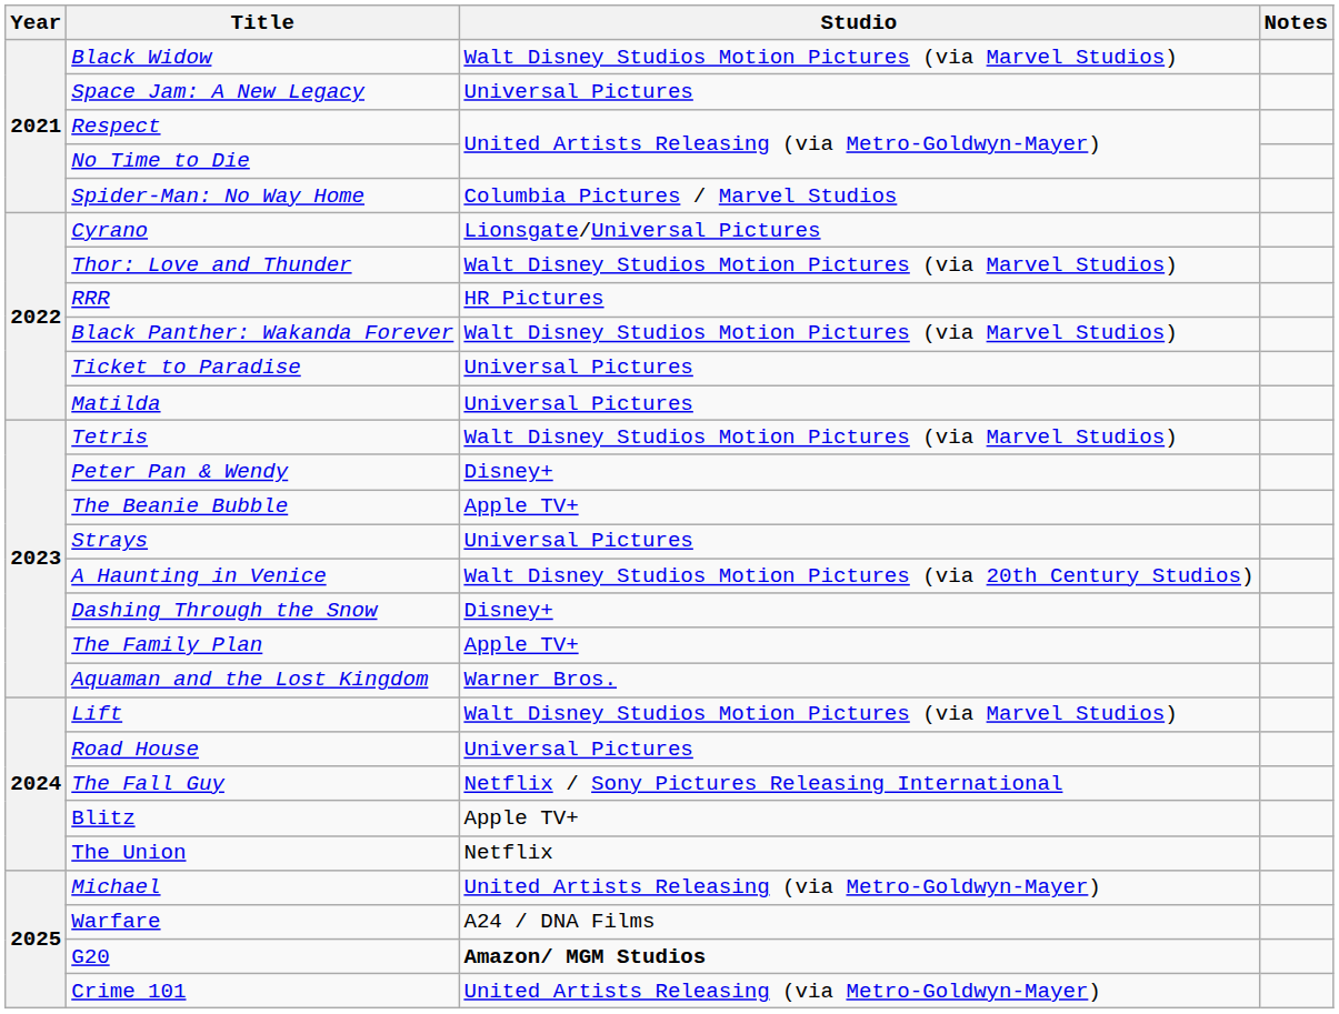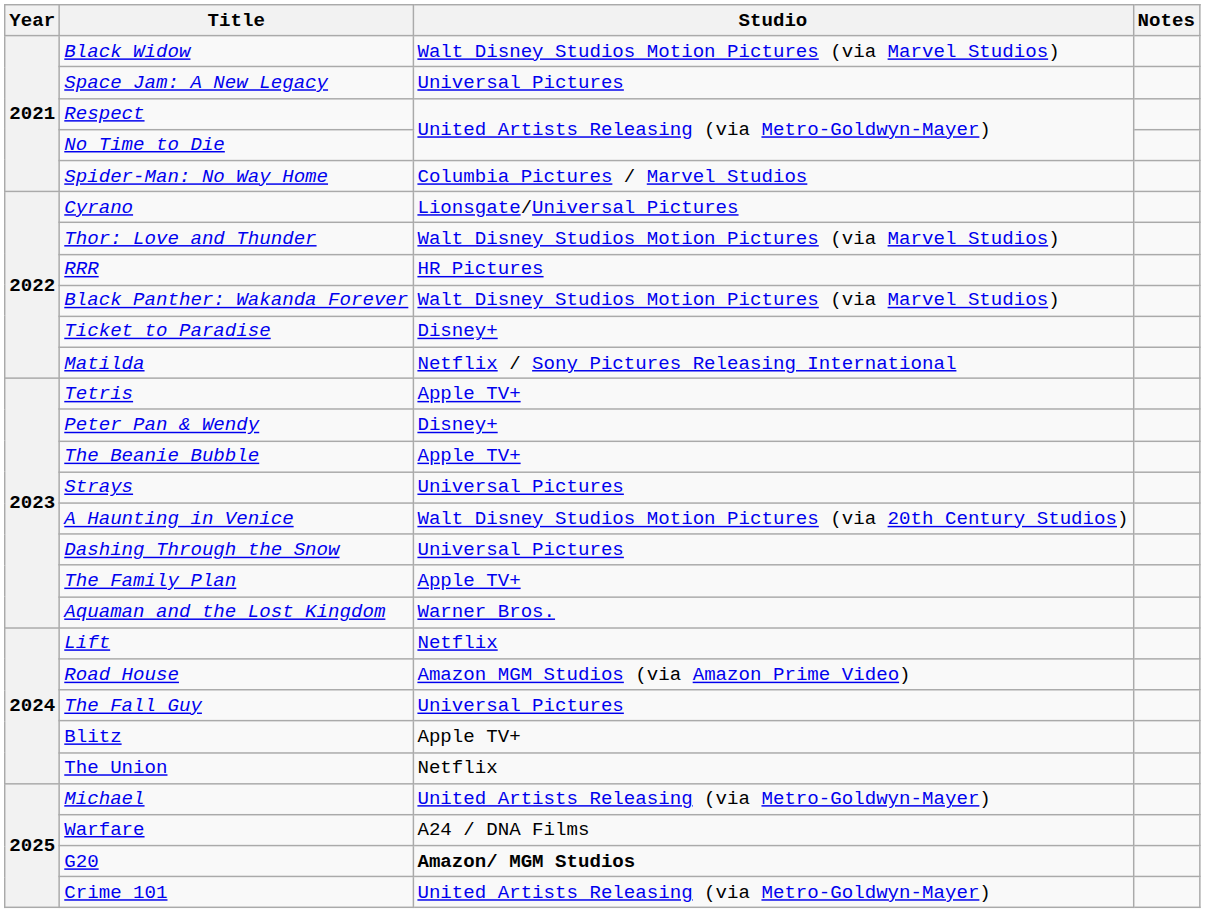Ticket to Paradise | Studio: Universal Pictures -> Disney+
Matilda | Studio: Universal Pictures -> Netflix / Sony Pictures Releasing International
Tetris | Studio: Walt Disney Studios Motion Pictures (via Marvel Studios) -> Apple TV+
Dashing Through the Snow | Studio: Disney+ -> Universal Pictures
Lift | Studio: Walt Disney Studios Motion Pictures (via Marvel Studios) -> Netflix
Road House | Studio: Universal Pictures -> Amazon MGM Studios (via Amazon Prime Video)
The Fall Guy | Studio: Netflix / Sony Pictures Releasing International -> Universal Pictures
